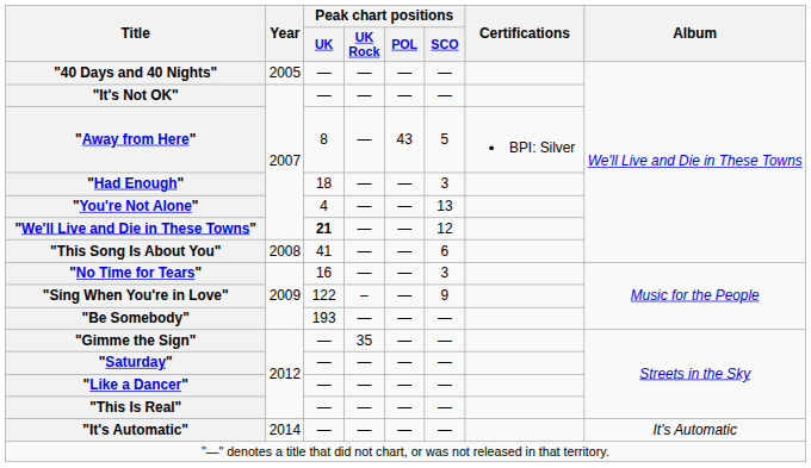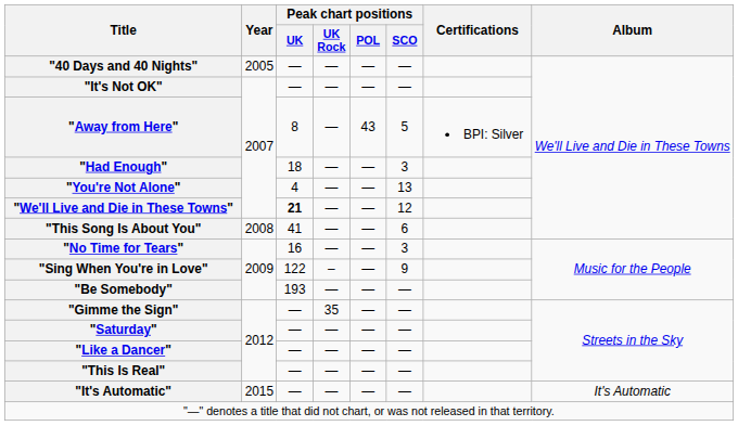"It's Automatic" | Year: 2014 -> 2015
